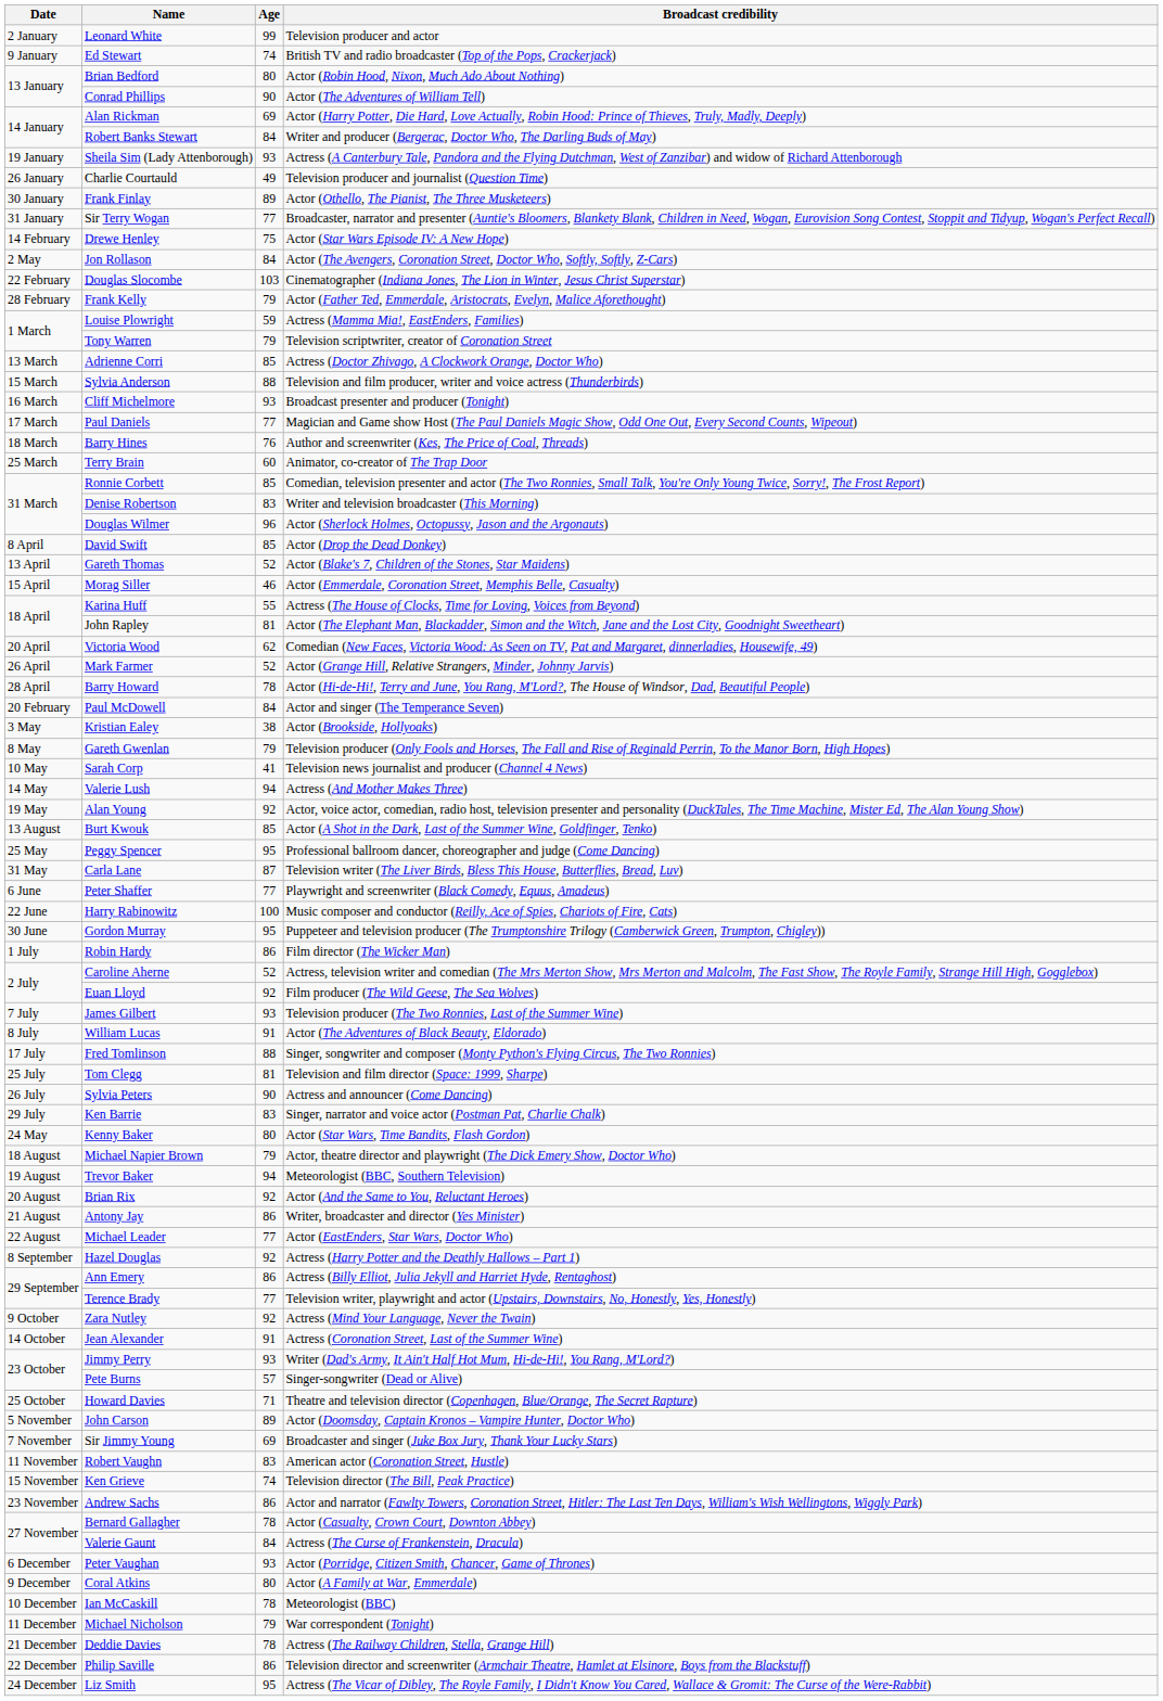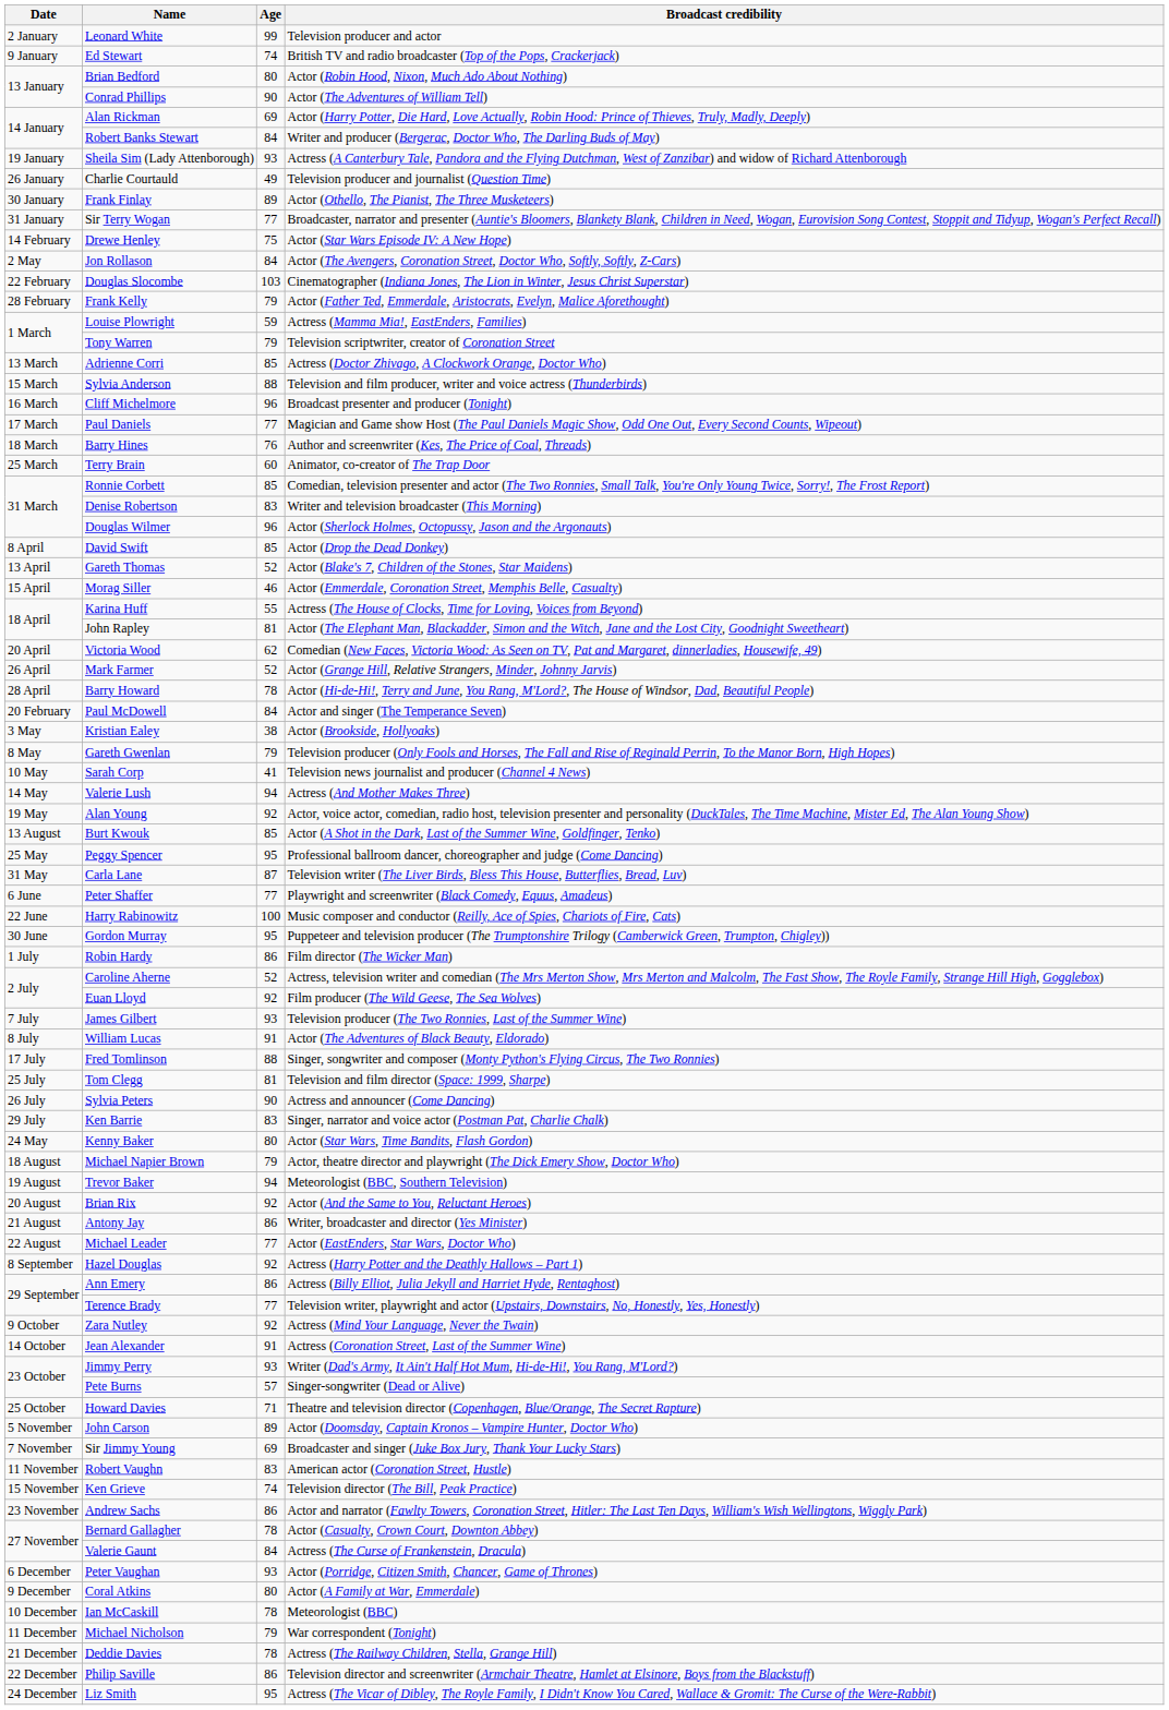Cliff Michelmore | Age: 93 -> 96
